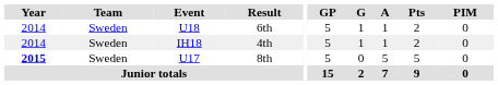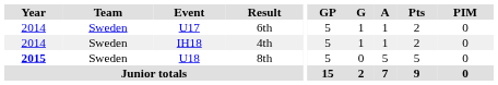6th | Event: U18 -> U17
8th | Event: U17 -> U18
